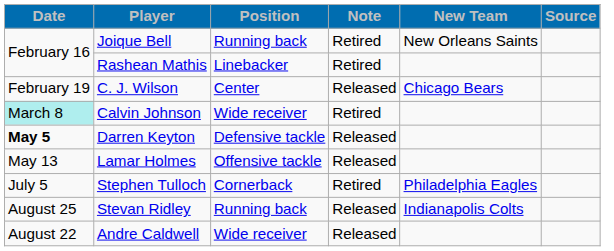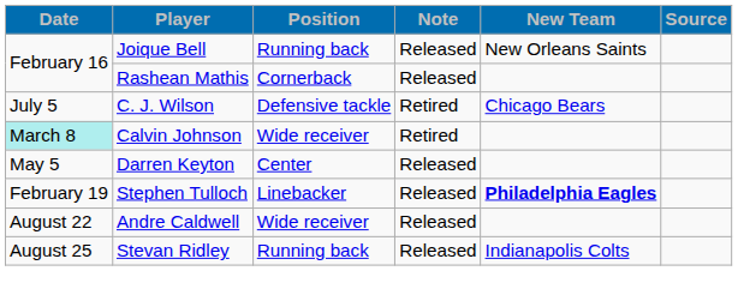Joique Bell | Note: Retired -> Released
Rashean Mathis | Position: Linebacker -> Cornerback
Rashean Mathis | Note: Retired -> Released
C. J. Wilson | Date: February 19 -> July 5
C. J. Wilson | Position: Center -> Defensive tackle
C. J. Wilson | Note: Released -> Retired
Darren Keyton | Date: bold -> normal
Darren Keyton | Position: Defensive tackle -> Center
- row: May 13 | Lamar Holmes | Offensive tackle | Released
Stephen Tulloch | Date: July 5 -> February 19
Stephen Tulloch | Position: Cornerback -> Linebacker
Stephen Tulloch | Note: Retired -> Released
Stephen Tulloch | New Team: normal -> bold
rows swapped: Andre Caldwell <-> Stevan Ridley
